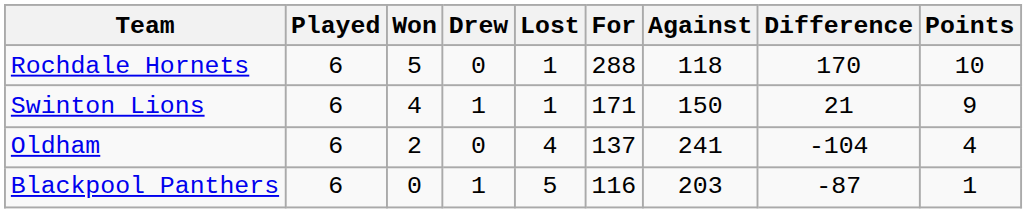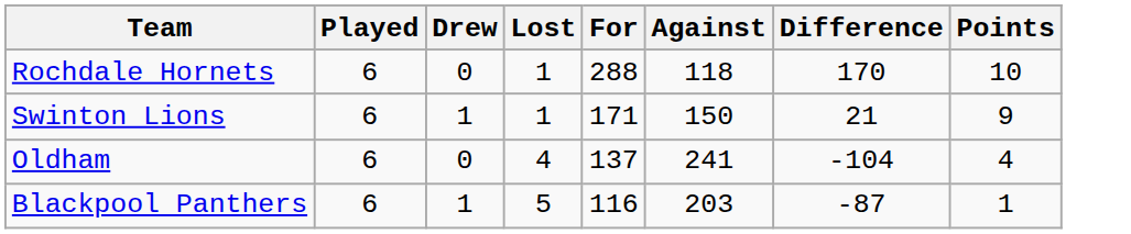- column: Won | 5 | 4 | 2 | 0
